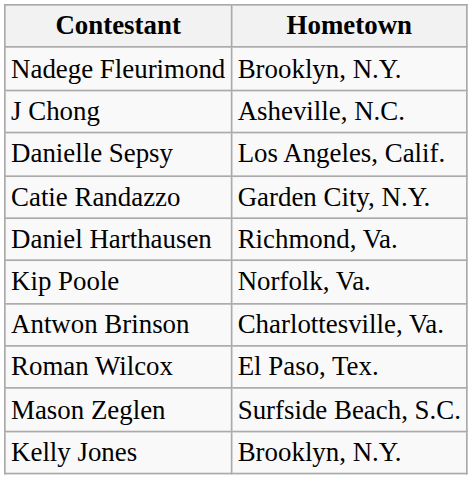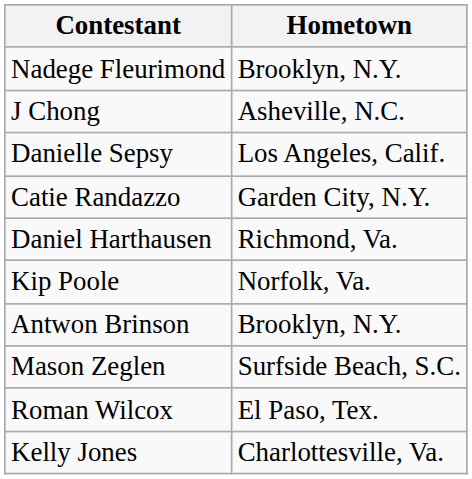Antwon Brinson | Hometown: Charlottesville, Va. -> Brooklyn, N.Y.
rows swapped: Roman Wilcox <-> Mason Zeglen
Kelly Jones | Hometown: Brooklyn, N.Y. -> Charlottesville, Va.
